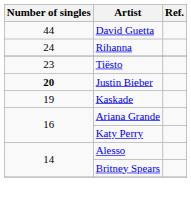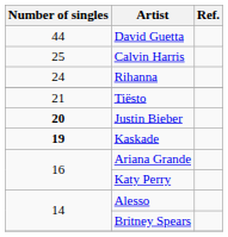+ row: 25 | Calvin Harris
Tiësto | Number of singles: 23 -> 21
Kaskade | Number of singles: normal -> bold
